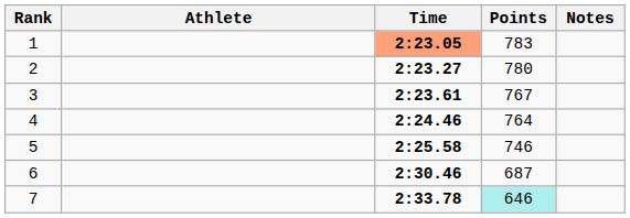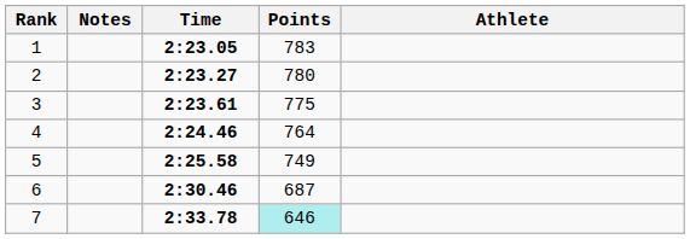columns swapped: Athlete <-> Notes
1 | Time: lightsalmon background -> no background
3 | Points: 767 -> 775
5 | Points: 746 -> 749
